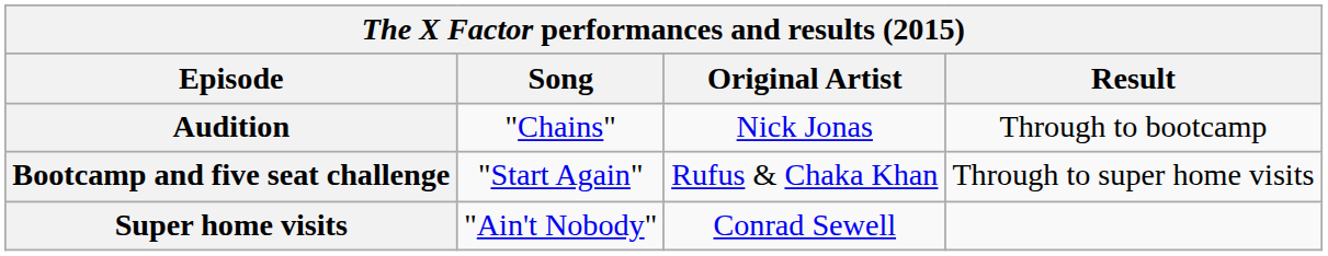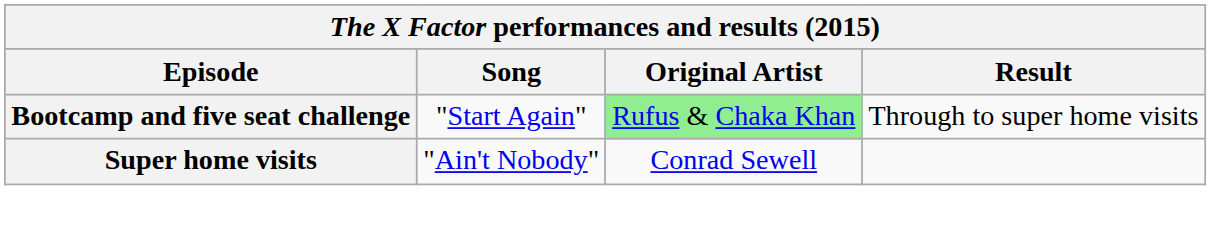- row: Audition | "Chains" | Nick Jonas | Through to bootcamp
Bootcamp and five seat challenge | Original Artist: no background -> lightgreen background
